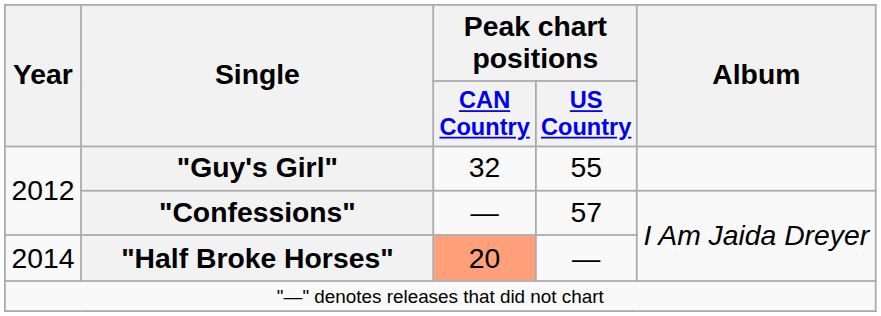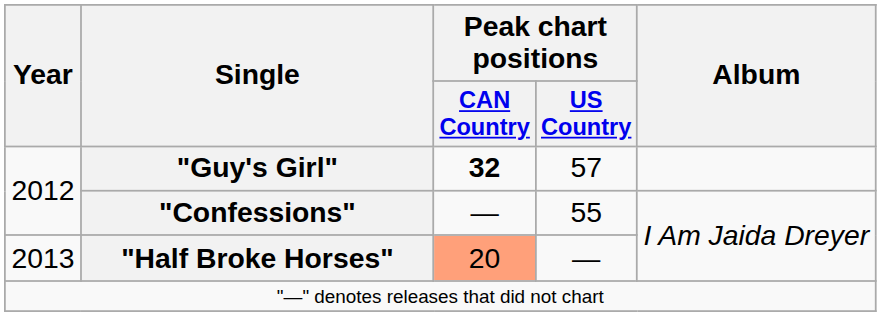"Guy's Girl" | Peak chart positions / CAN Country: normal -> bold
"Guy's Girl" | Peak chart positions / US Country: 55 -> 57
"Confessions" | Peak chart positions / US Country: 57 -> 55
"Half Broke Horses" | Year: 2014 -> 2013
